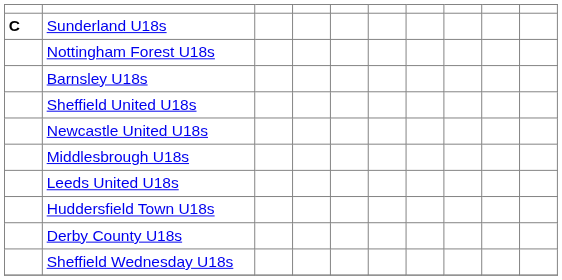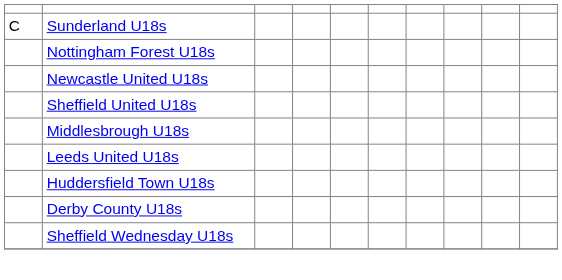Sunderland U18s | column 1: bold -> normal
- row: Barnsley U18s
rows swapped: Newcastle United U18s <-> Sheffield United U18s
